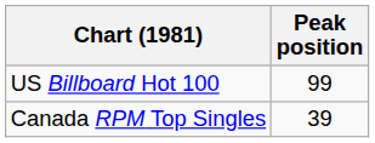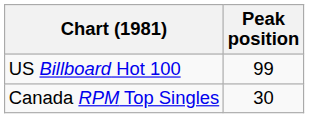Canada RPM Top Singles | Peak position: 39 -> 30
